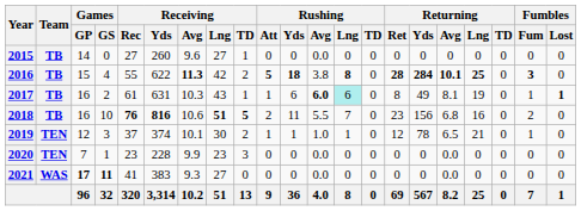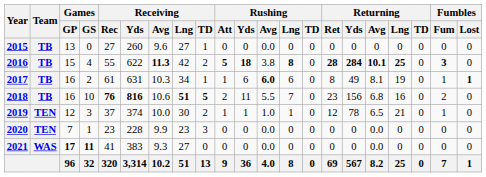2015 | Games / GP: 14 -> 13
2017 | Receiving / Lng: 43 -> 34
2017 | Rushing / Lng: paleturquoise background -> no background
2019 | Receiving / Avg: 10.1 -> 10.0
